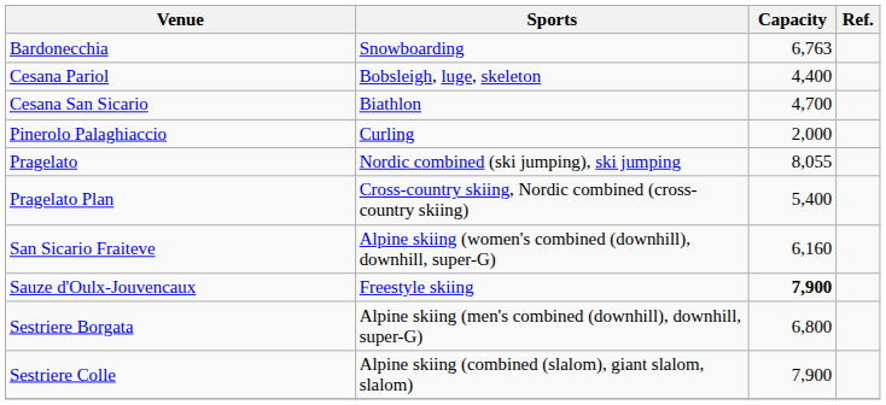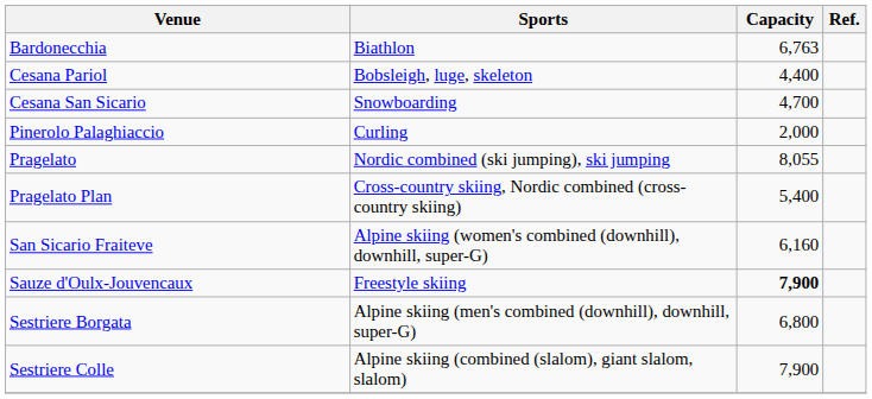Bardonecchia | Sports: Snowboarding -> Biathlon
Cesana San Sicario | Sports: Biathlon -> Snowboarding
